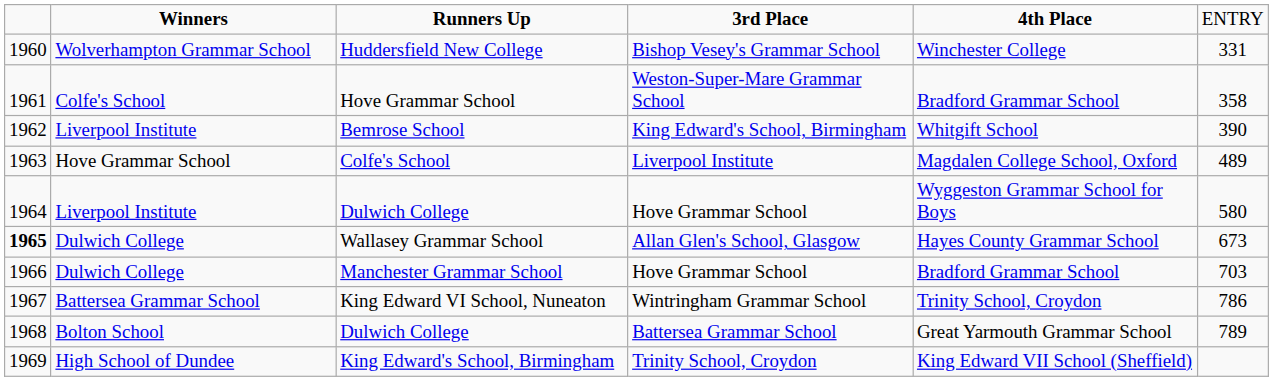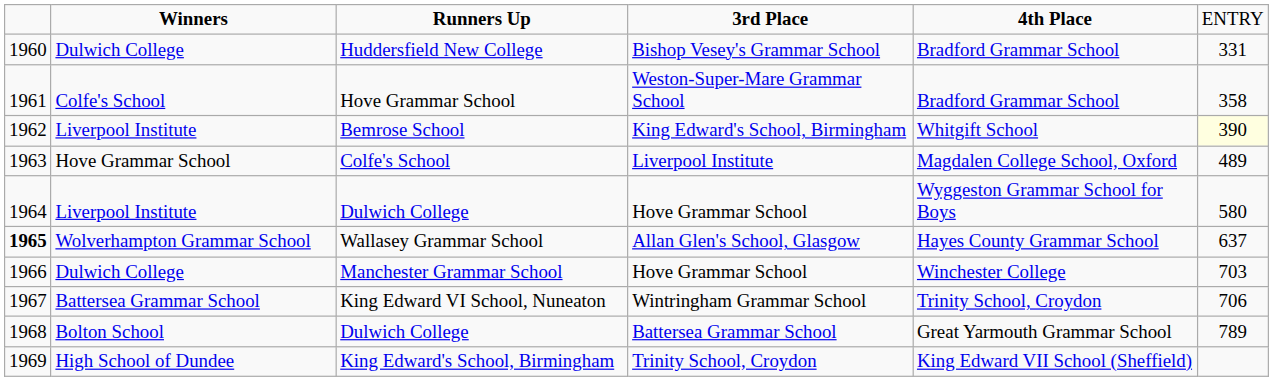Huddersfield New College | column 2: Wolverhampton Grammar School -> Dulwich College
Huddersfield New College | column 5: Winchester College -> Bradford Grammar School
Bemrose School | column 6: no background -> lightyellow background
Wallasey Grammar School | column 2: Dulwich College -> Wolverhampton Grammar School
Wallasey Grammar School | column 6: 673 -> 637
Manchester Grammar School | column 5: Bradford Grammar School -> Winchester College
King Edward VI School, Nuneaton | column 6: 786 -> 706
